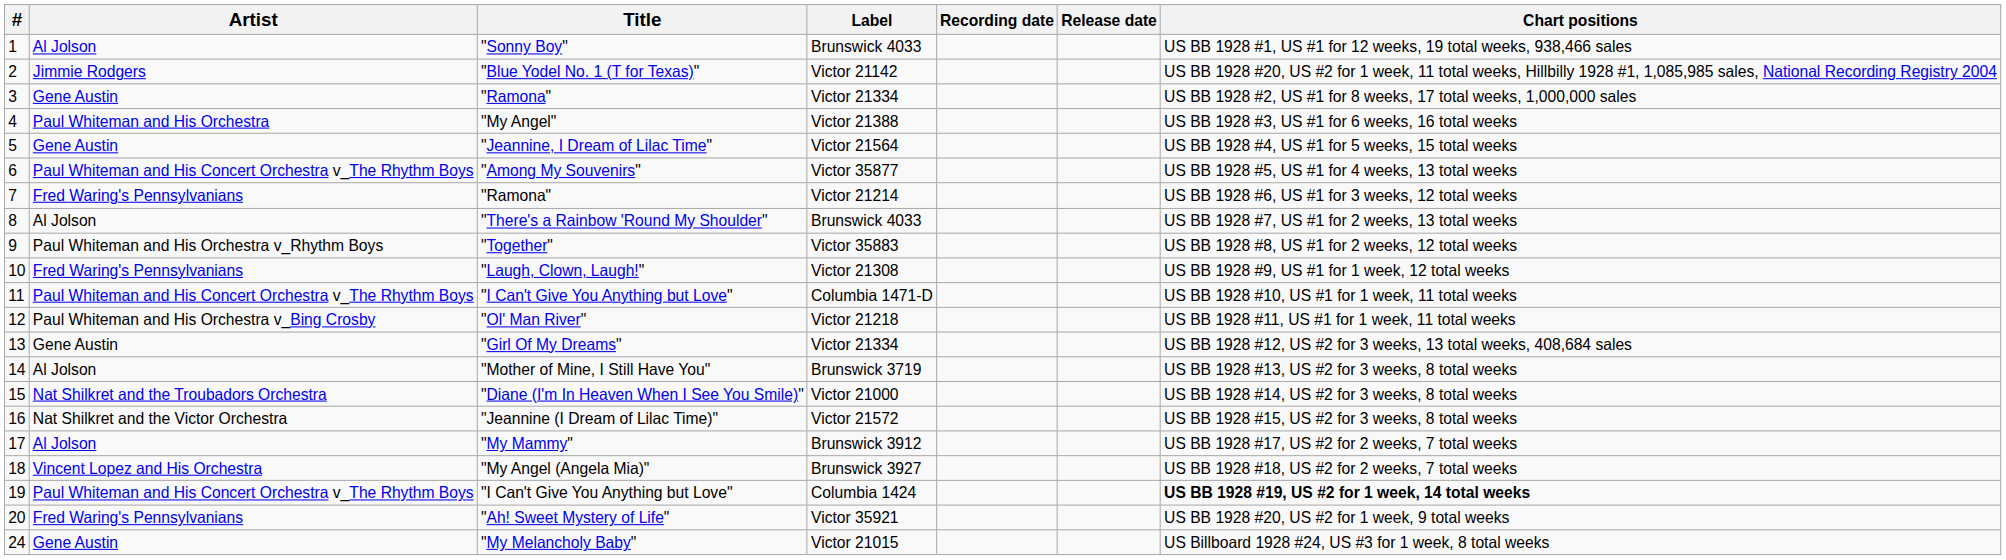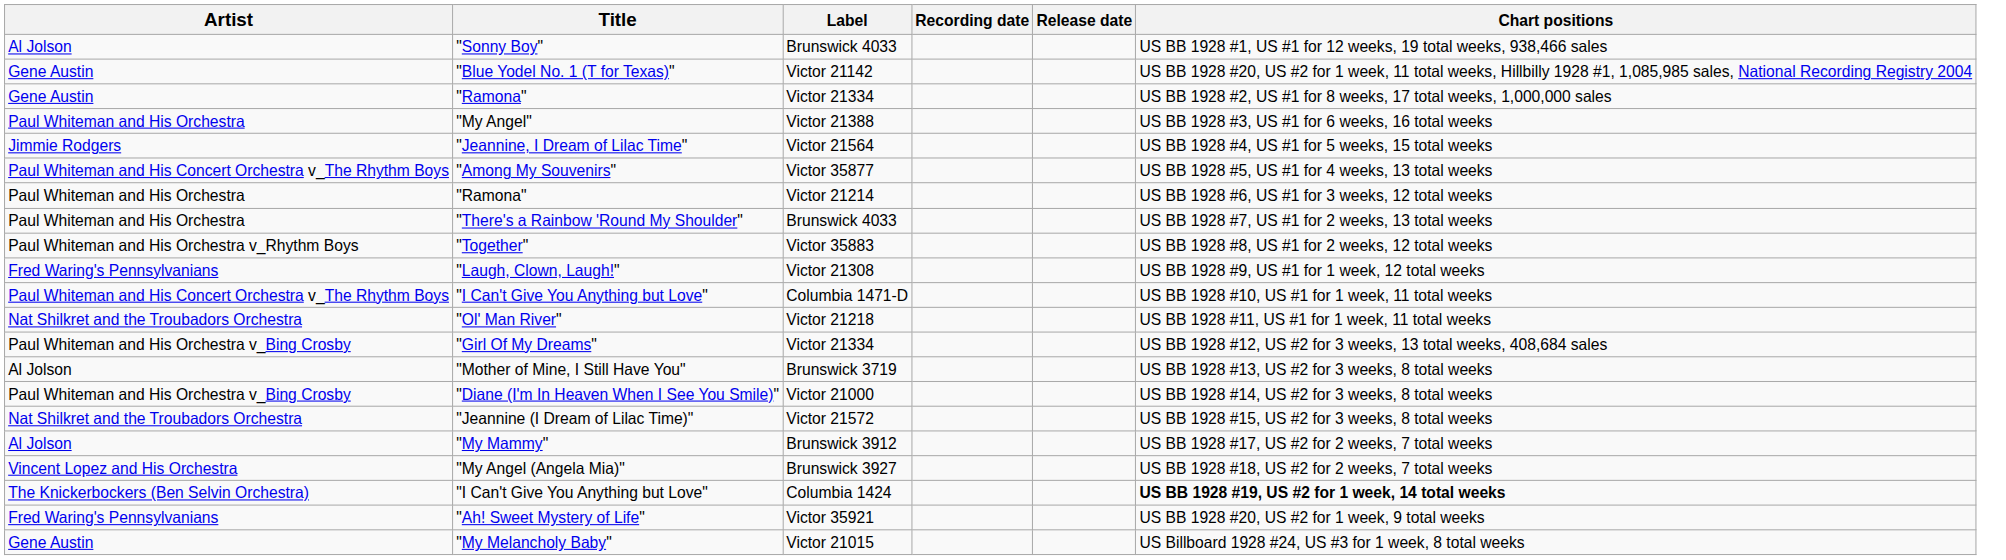- column: # | 1 | 2 | 3 | 4 | 5 | 6 | 7 | 8 | 9 | 10 | 11 | 12 | 13 | 14 | 15 | 16 | 17 | 18 | 19 | 20 | 24
"Blue Yodel No. 1 (T for Texas)" | Artist: Jimmie Rodgers -> Gene Austin
"Jeannine, I Dream of Lilac Time" | Artist: Gene Austin -> Jimmie Rodgers
"Ramona" / Victor 21214 | Artist: Fred Waring's Pennsylvanians -> Paul Whiteman and His Orchestra
"There's a Rainbow 'Round My Shoulder" | Artist: Al Jolson -> Paul Whiteman and His Orchestra
"Ol' Man River" | Artist: Paul Whiteman and His Orchestra v_Bing Crosby -> Nat Shilkret and the Troubadors Orchestra
"Girl Of My Dreams" | Artist: Gene Austin -> Paul Whiteman and His Orchestra v_Bing Crosby
"Diane (I'm In Heaven When I See You Smile)" | Artist: Nat Shilkret and the Troubadors Orchestra -> Paul Whiteman and His Orchestra v_Bing Crosby
"Jeannine (I Dream of Lilac Time)" | Artist: Nat Shilkret and the Victor Orchestra -> Nat Shilkret and the Troubadors Orchestra
"I Can't Give You Anything but Love" / Columbia 1424 | Artist: Paul Whiteman and His Concert Orchestra v_The Rhythm Boys -> The Knickerbockers (Ben Selvin Orchestra)
